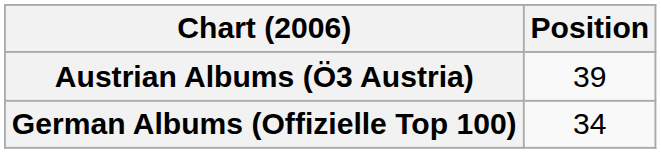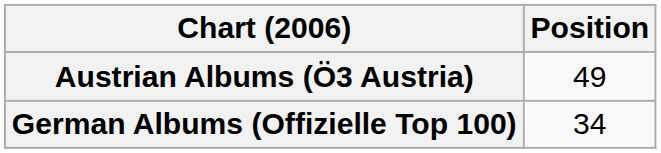Austrian Albums (Ö3 Austria) | Position: 39 -> 49
